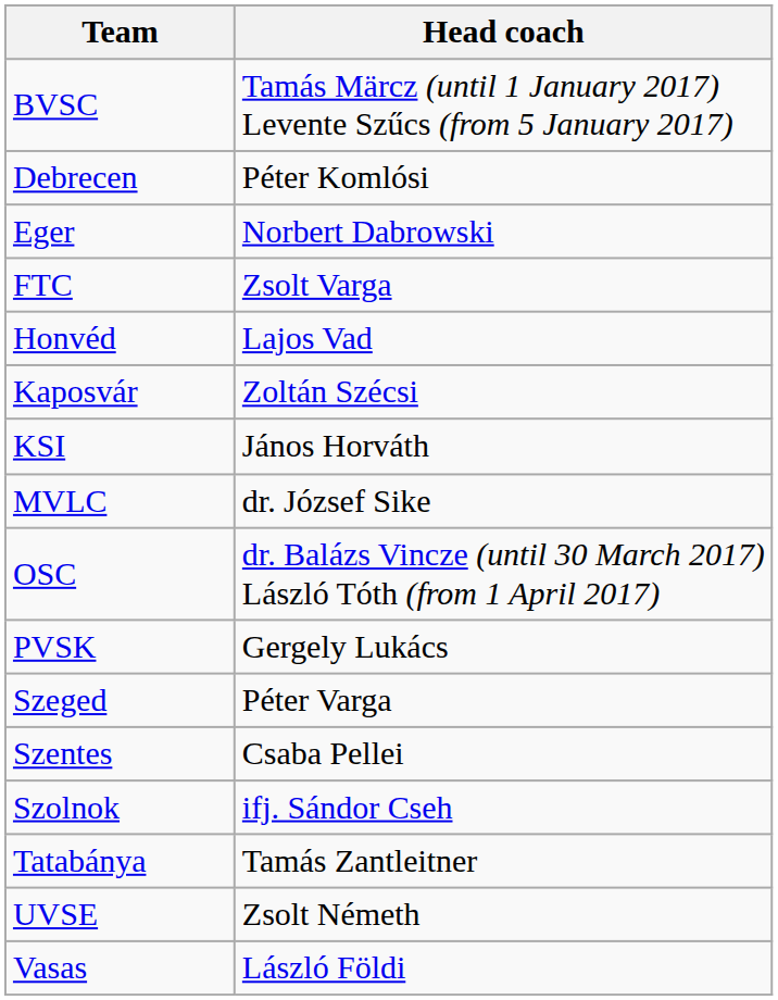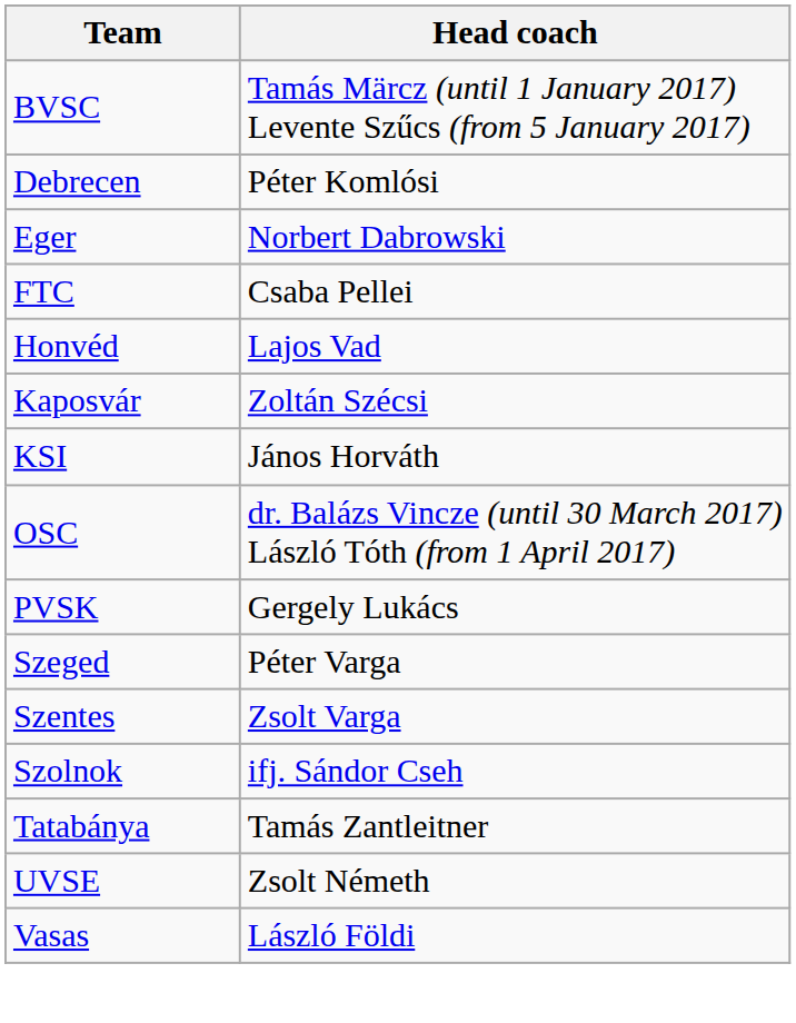FTC | Head coach: Zsolt Varga -> Csaba Pellei
- row: MVLC | dr. József Sike
Szentes | Head coach: Csaba Pellei -> Zsolt Varga
